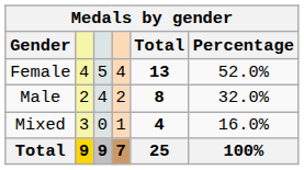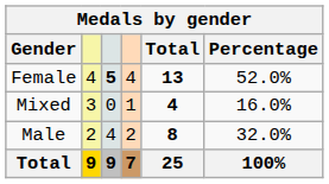Female | column 3: normal -> bold
rows swapped: Male <-> Mixed
